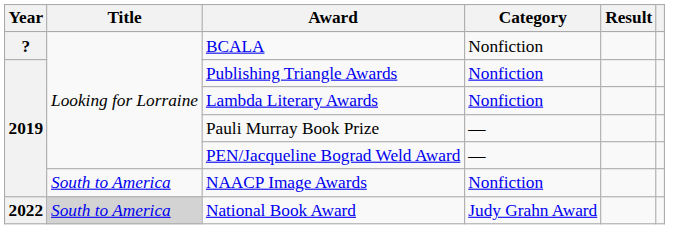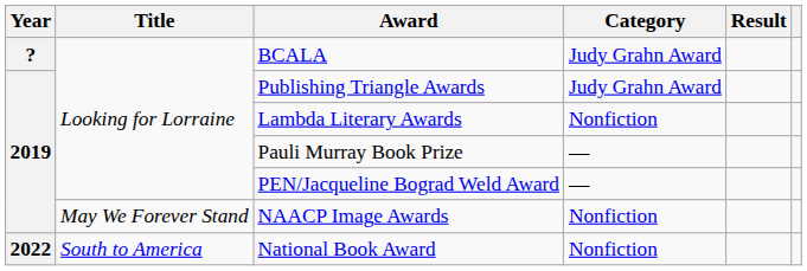BCALA | Category: Nonfiction -> Judy Grahn Award
Publishing Triangle Awards | Category: Nonfiction -> Judy Grahn Award
NAACP Image Awards | Title: South to America -> May We Forever Stand
National Book Award | Title: lightgrey background -> no background
National Book Award | Category: Judy Grahn Award -> Nonfiction
